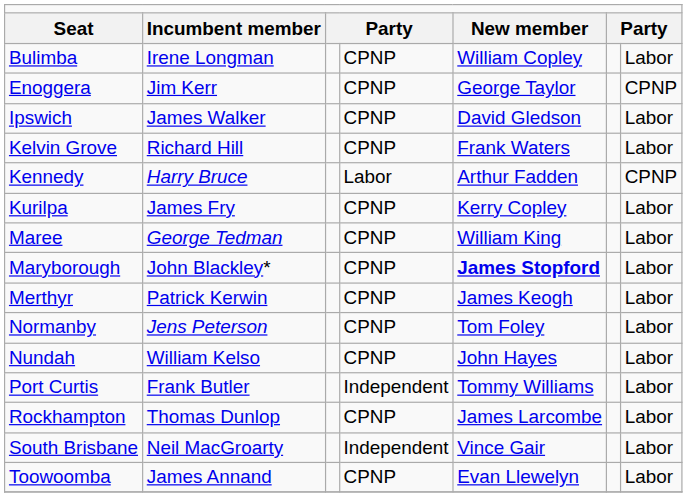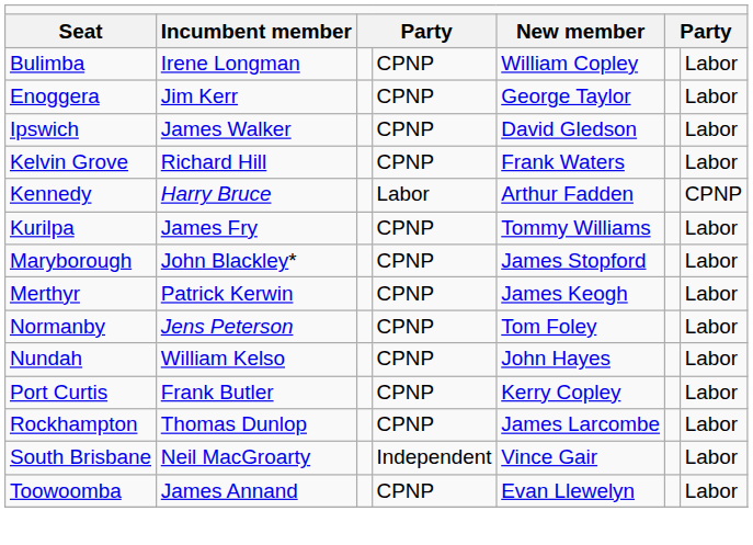Enoggera | column 7: CPNP -> Labor
Kurilpa | column 5: Kerry Copley -> Tommy Williams
- row: Maree | George Tedman | CPNP | William King | Labor
Maryborough | column 5: bold -> normal
Port Curtis | column 4: Independent -> CPNP
Port Curtis | column 5: Tommy Williams -> Kerry Copley
